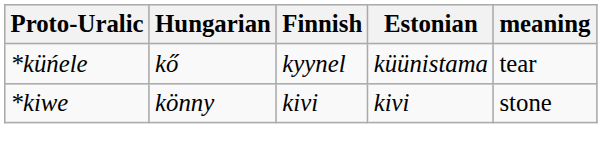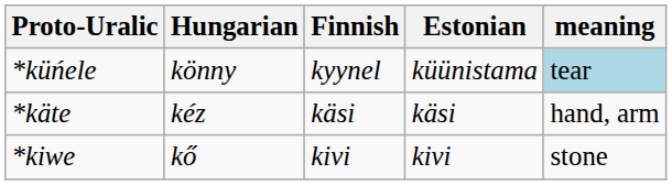*küńele | Hungarian: kő -> könny
*küńele | meaning: no background -> lightblue background
+ row: *käte | kéz | käsi | käsi | hand, arm
*kiwe | Hungarian: könny -> kő
